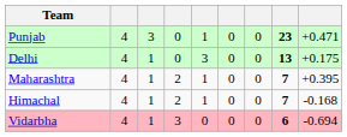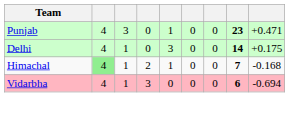Delhi | column 8: 13 -> 14
- row: Maharashtra | 4 | 1 | 2 | 1 | 0 | 0 | 7 | +0.395
Himachal | column 2: no background -> lightgreen background
